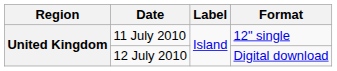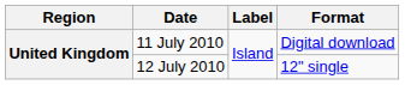11 July 2010 | Format: 12" single -> Digital download
12 July 2010 | Format: Digital download -> 12" single
